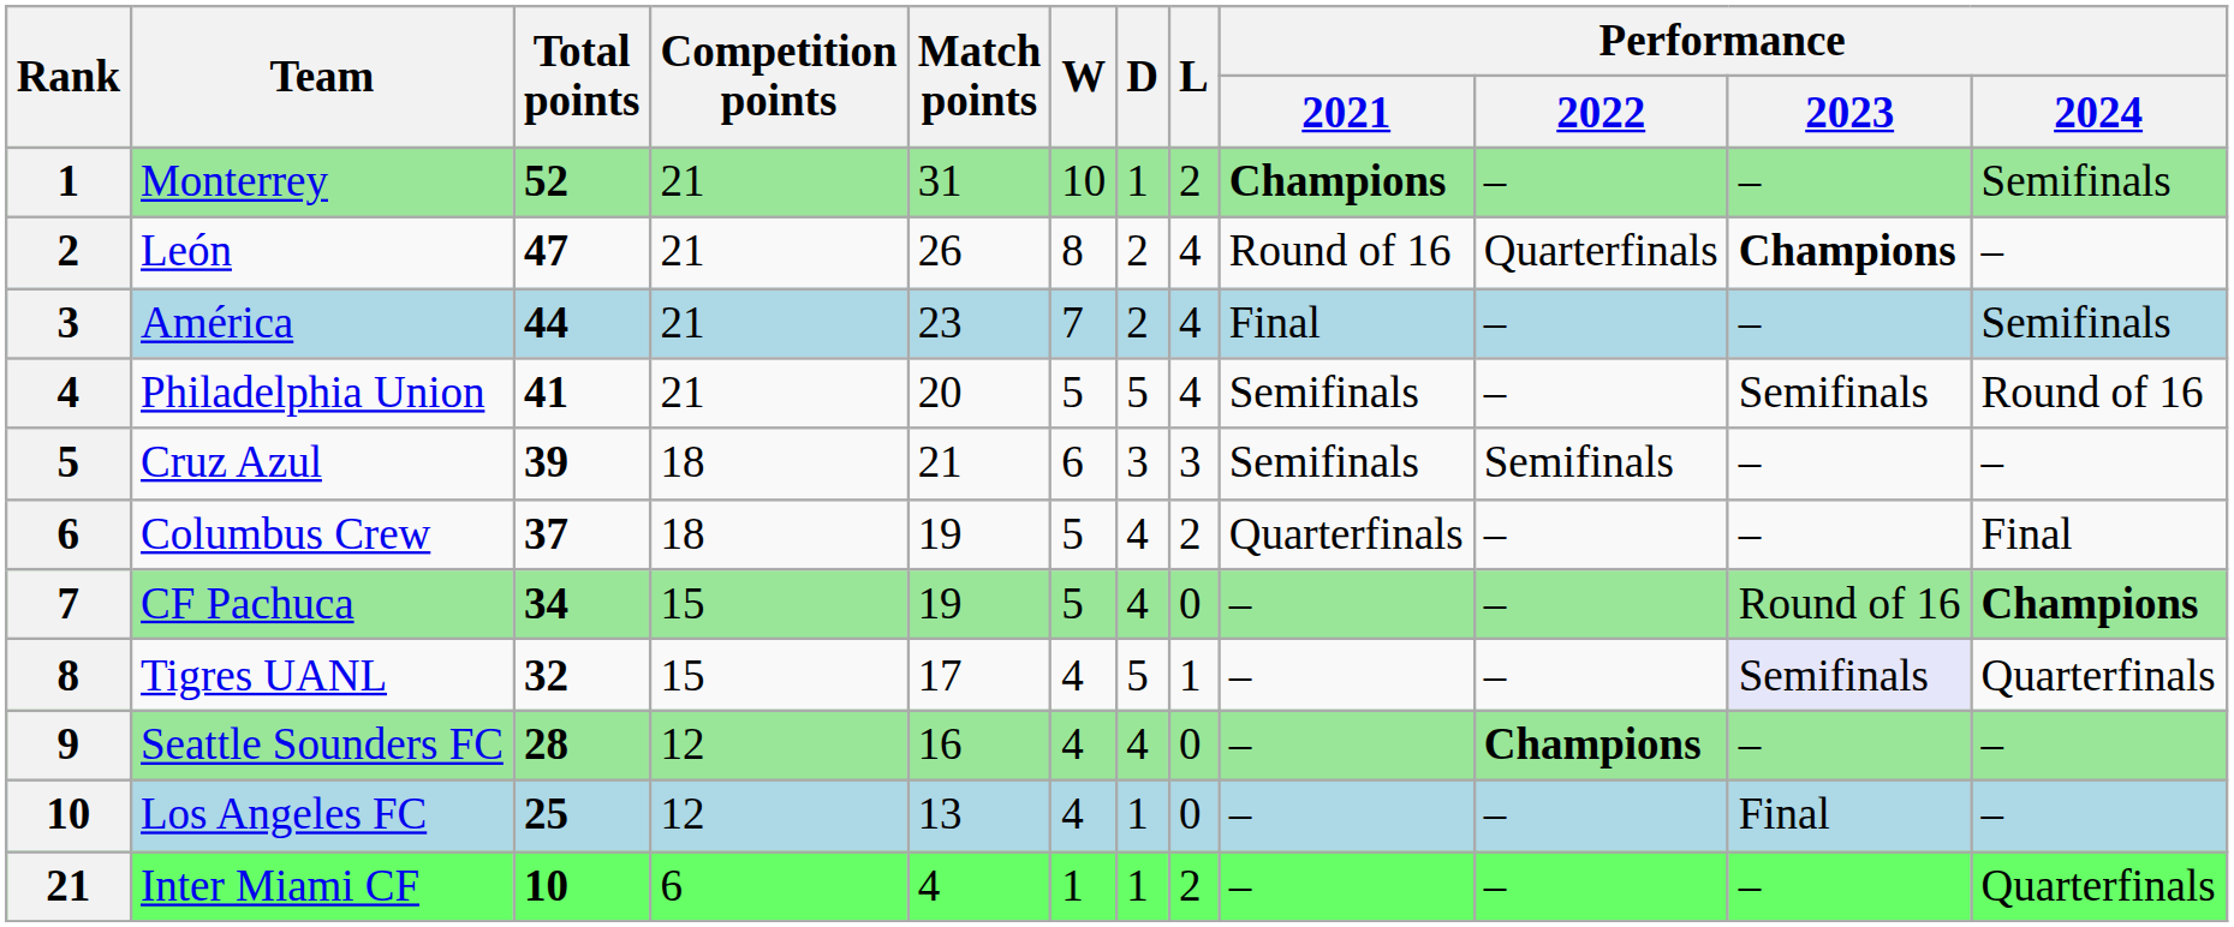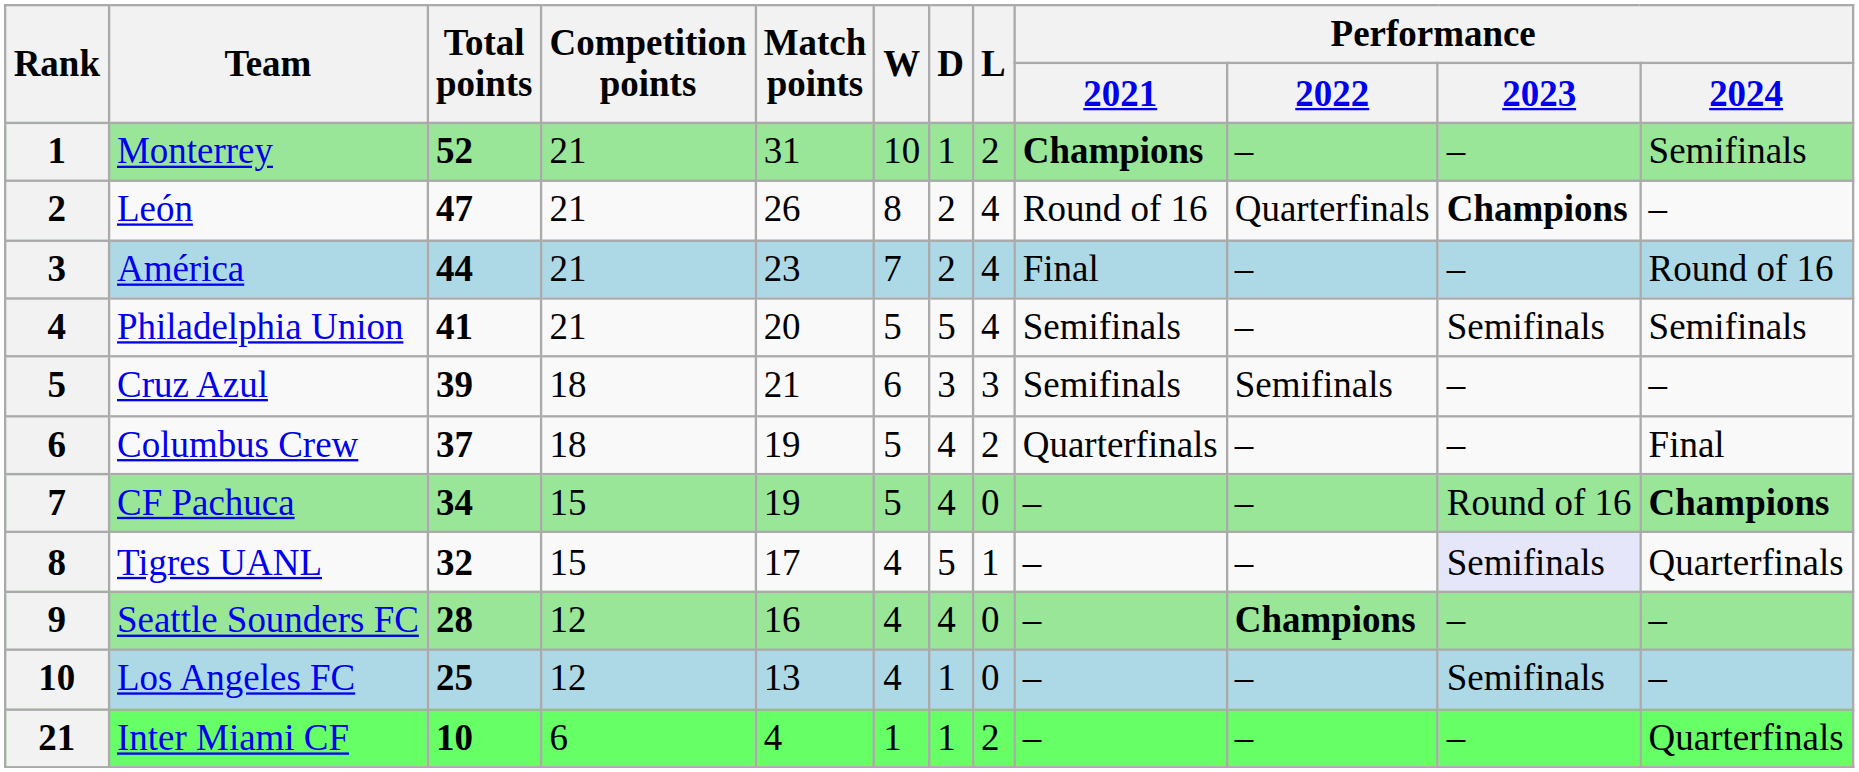América | Performance / 2024: Semifinals -> Round of 16
Philadelphia Union | Performance / 2024: Round of 16 -> Semifinals
Los Angeles FC | Performance / 2023: Final -> Semifinals
